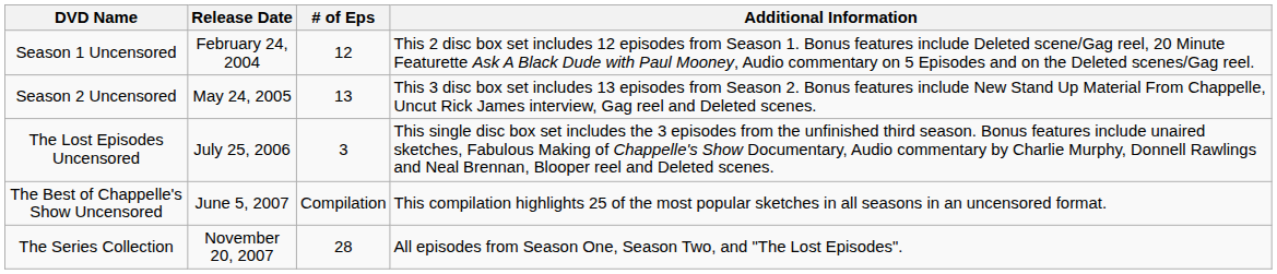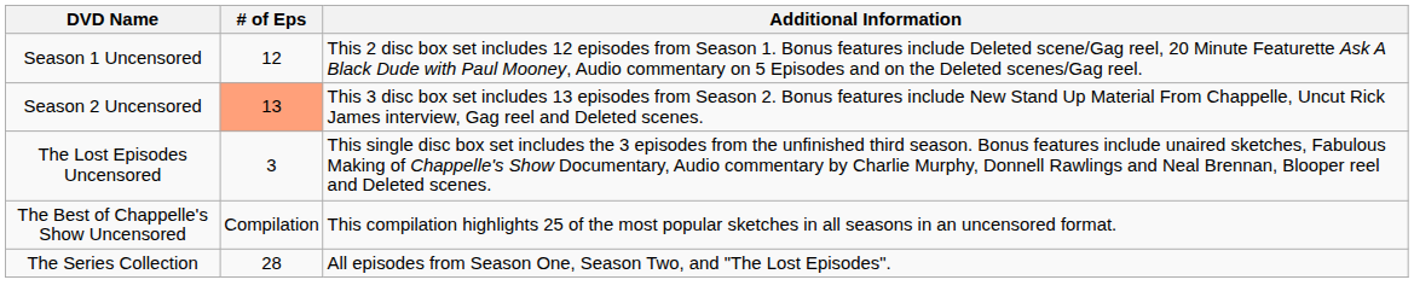- column: Release Date | February 24, 2004 | May 24, 2005 | July 25, 2006 | June 5, 2007 | November 20, 2007
Season 2 Uncensored | # of Eps: no background -> lightsalmon background
